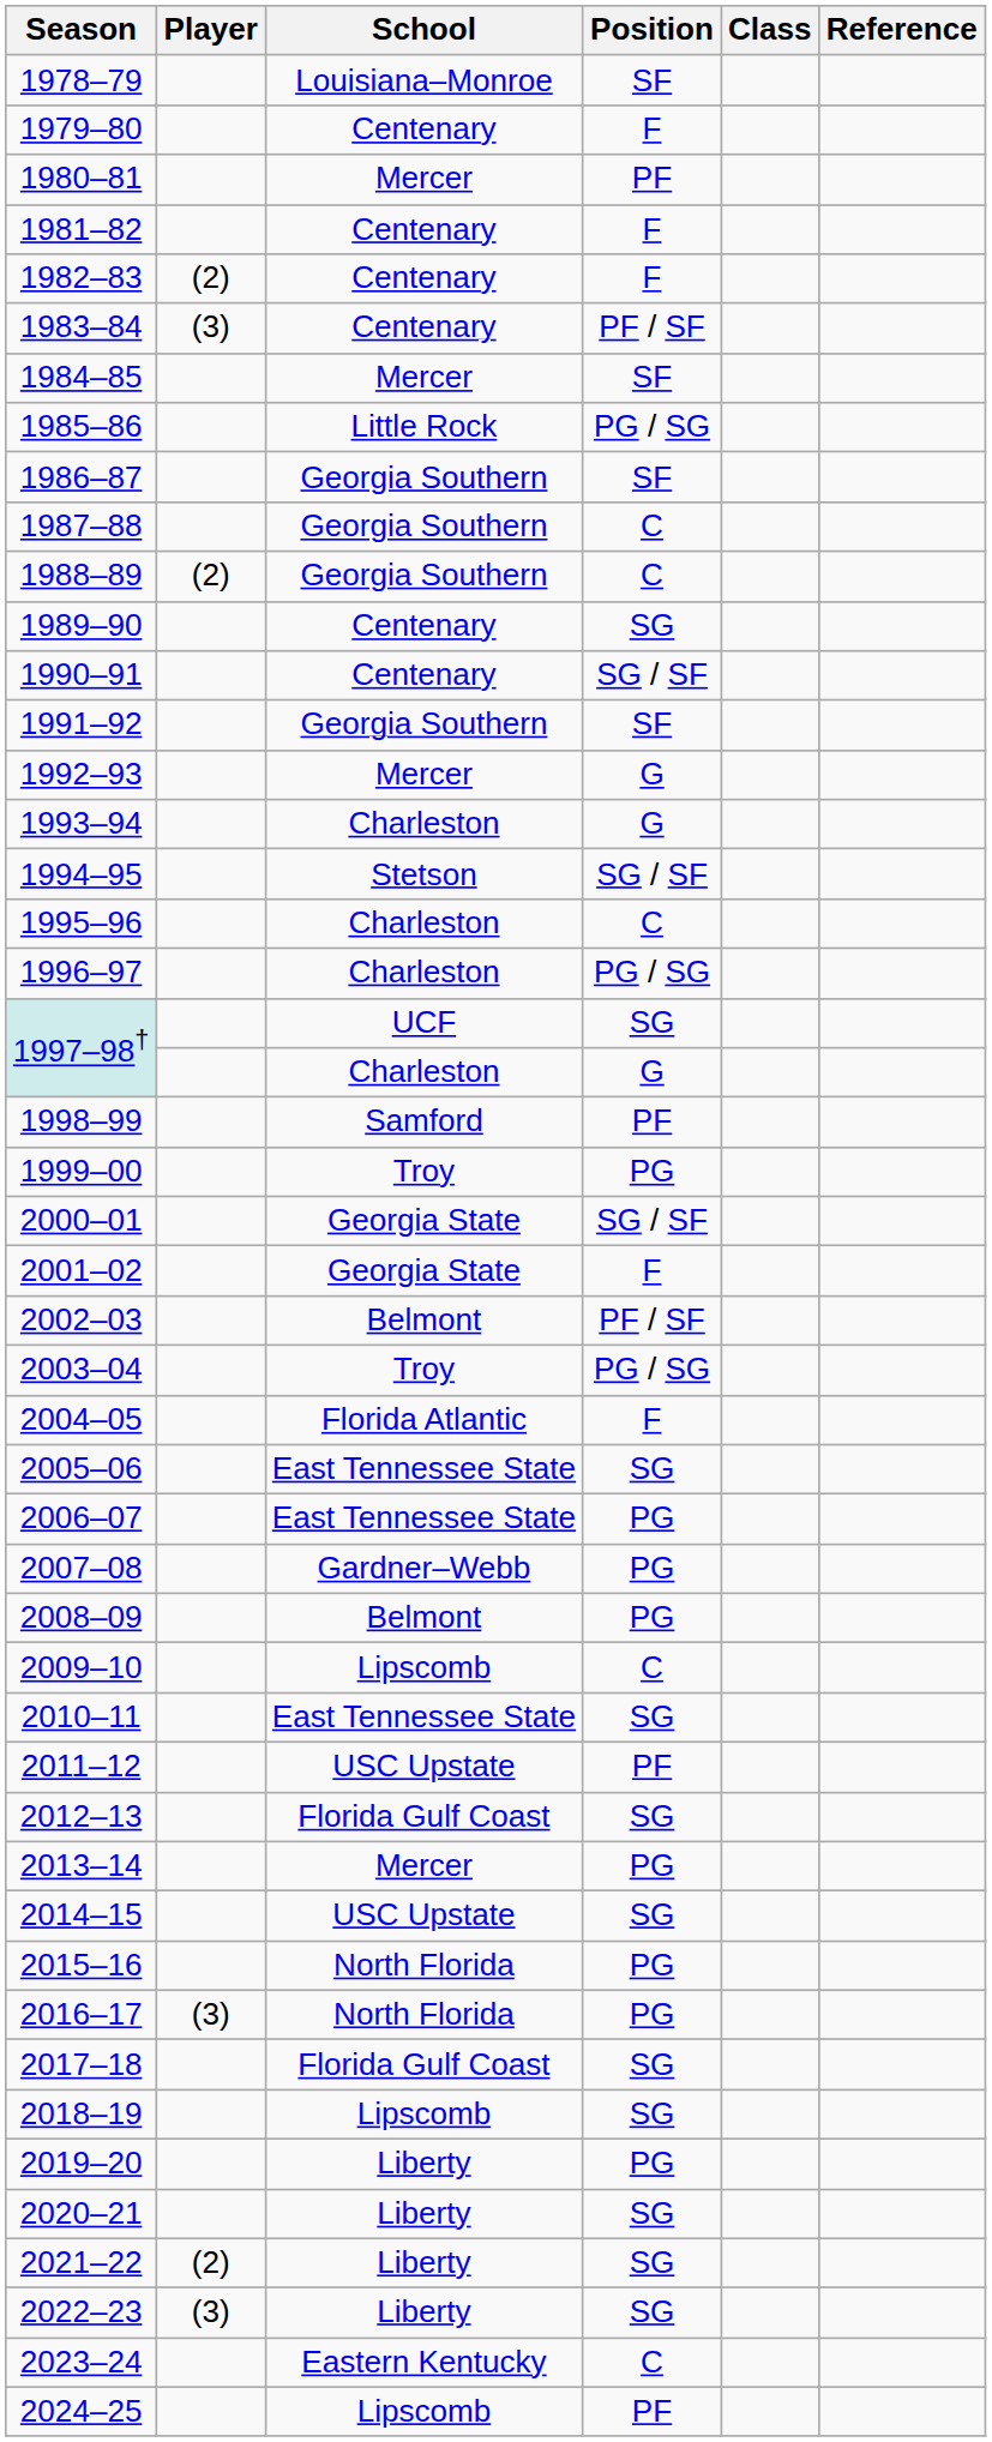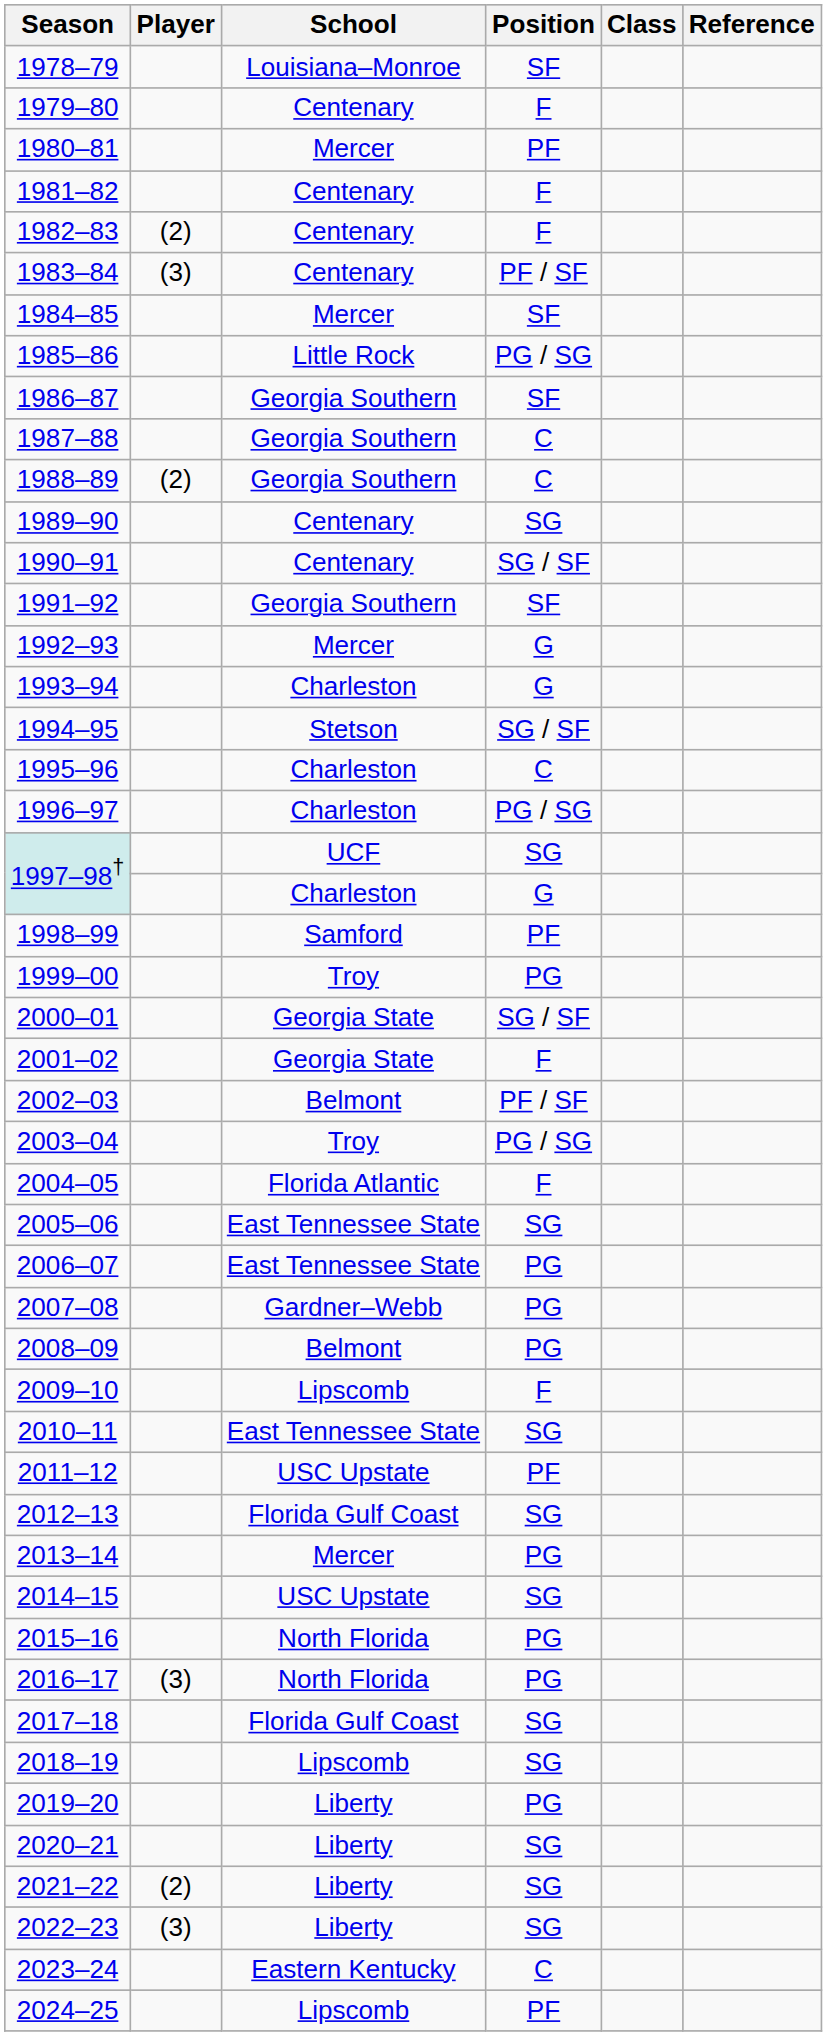2009–10 | Position: C -> F
